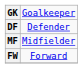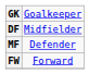DF | column 2: Defender -> Midfielder
MF | column 2: Midfielder -> Defender
